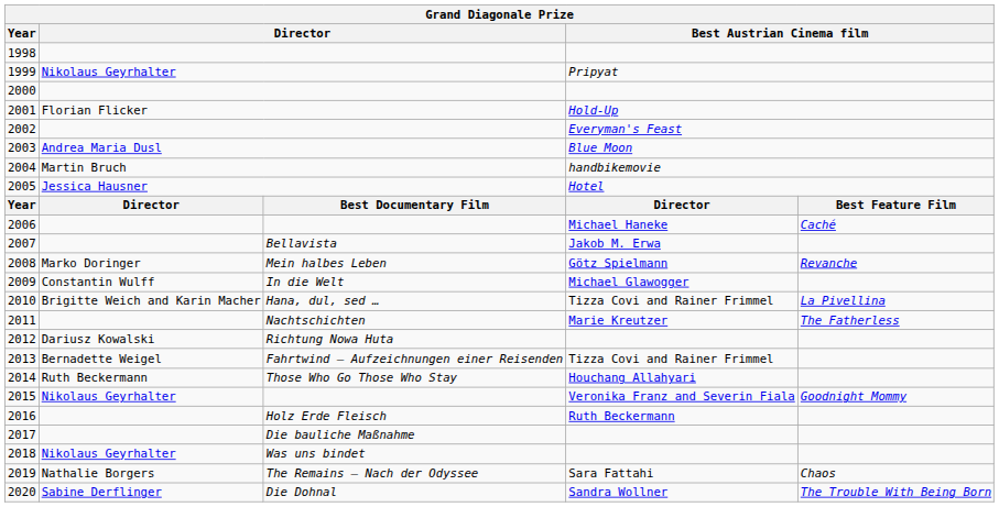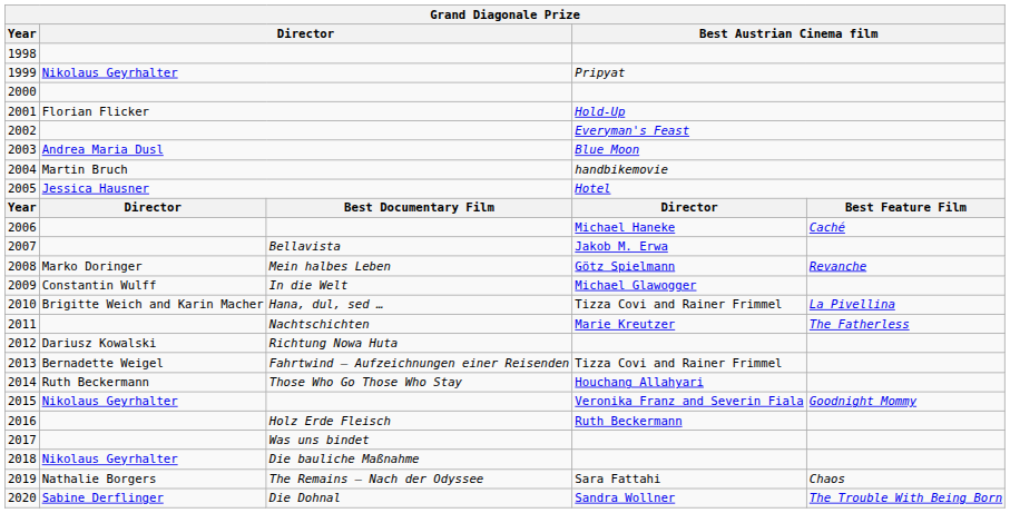2017 | column 3: Die bauliche Maßnahme -> Was uns bindet
2018 | column 3: Was uns bindet -> Die bauliche Maßnahme
